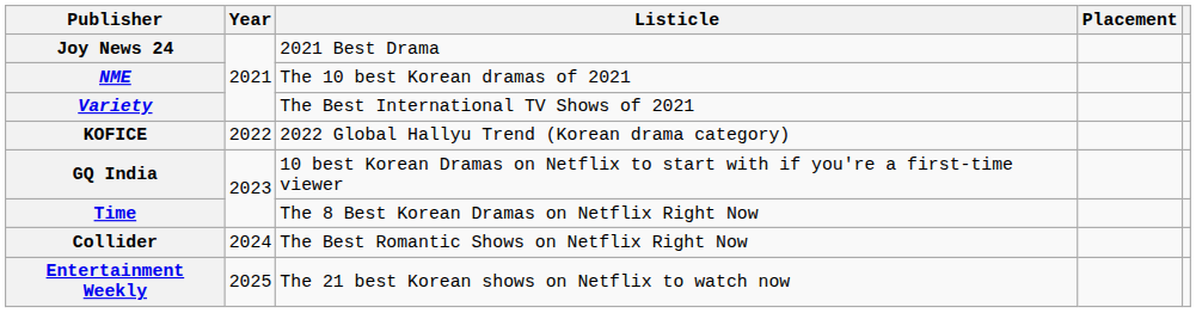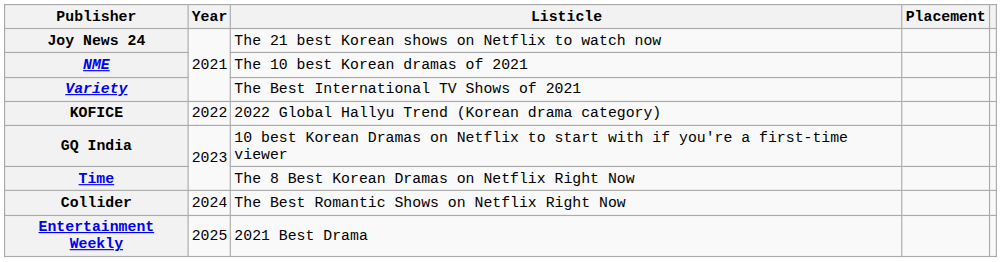Joy News 24 | Listicle: 2021 Best Drama -> The 21 best Korean shows on Netflix to watch now
Entertainment Weekly | Listicle: The 21 best Korean shows on Netflix to watch now -> 2021 Best Drama
